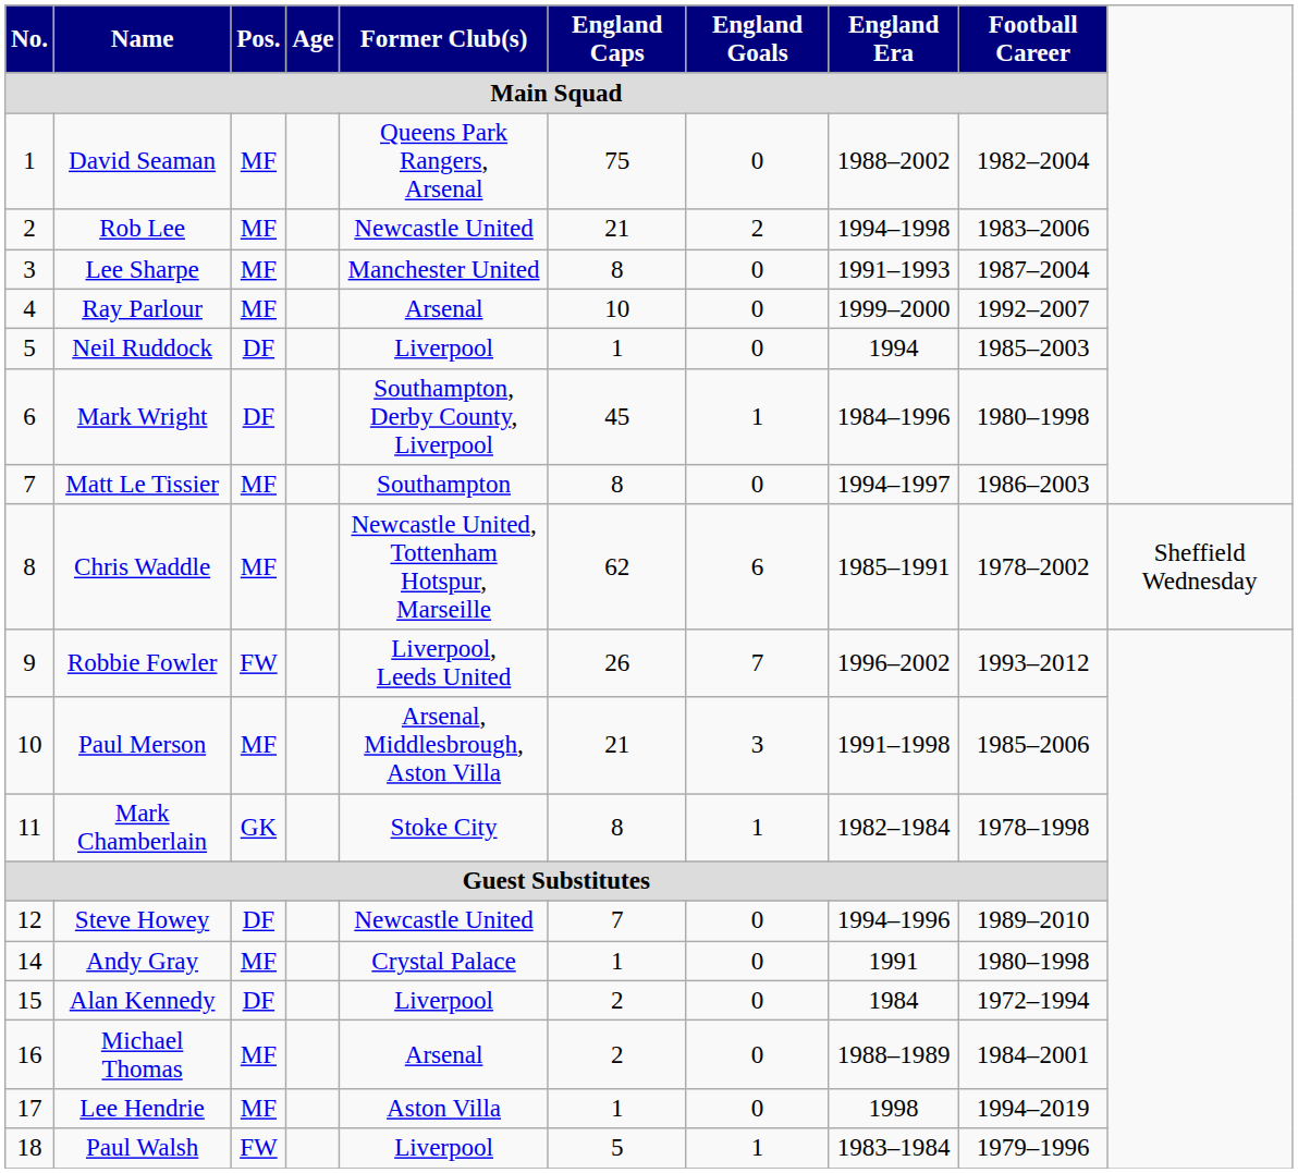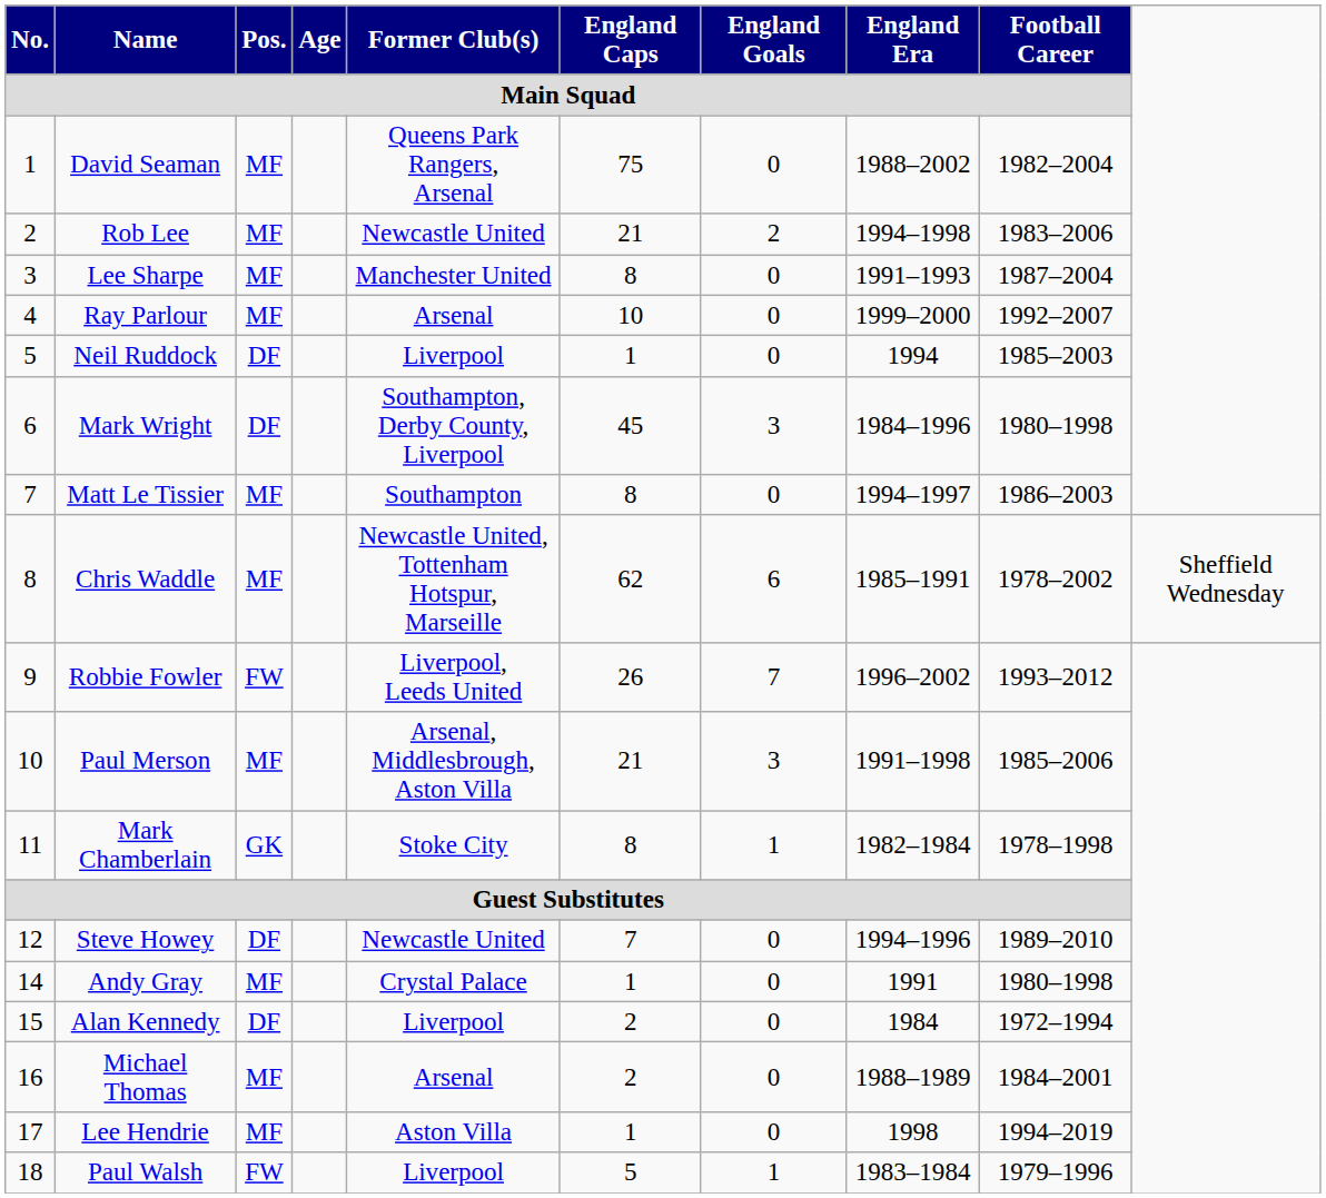Mark Wright | England Goals / Main Squad: 1 -> 3
